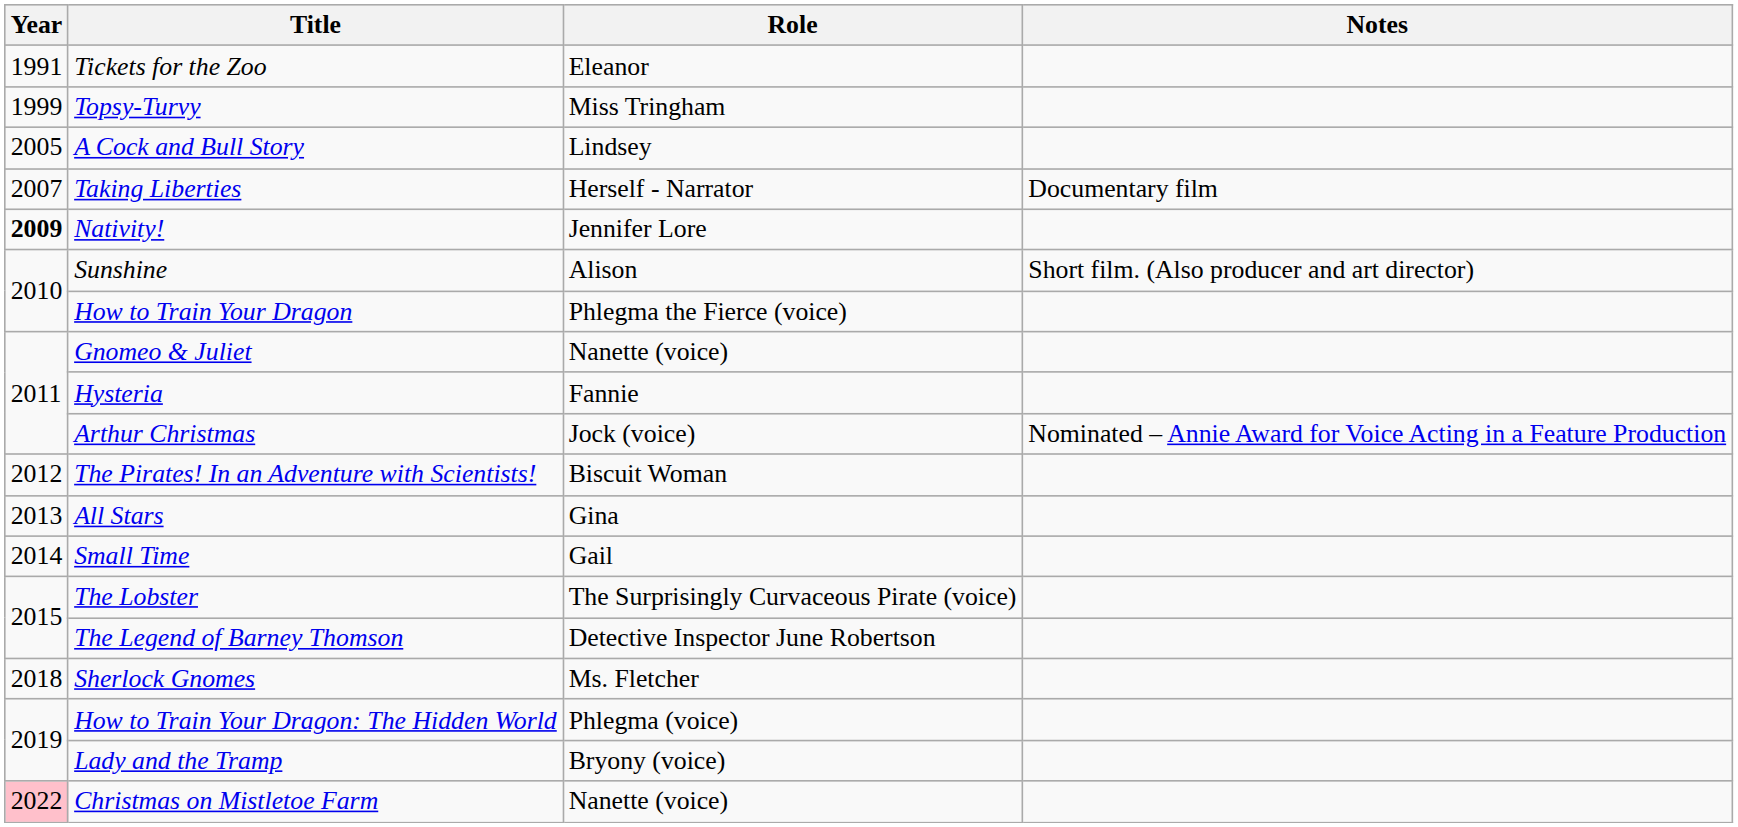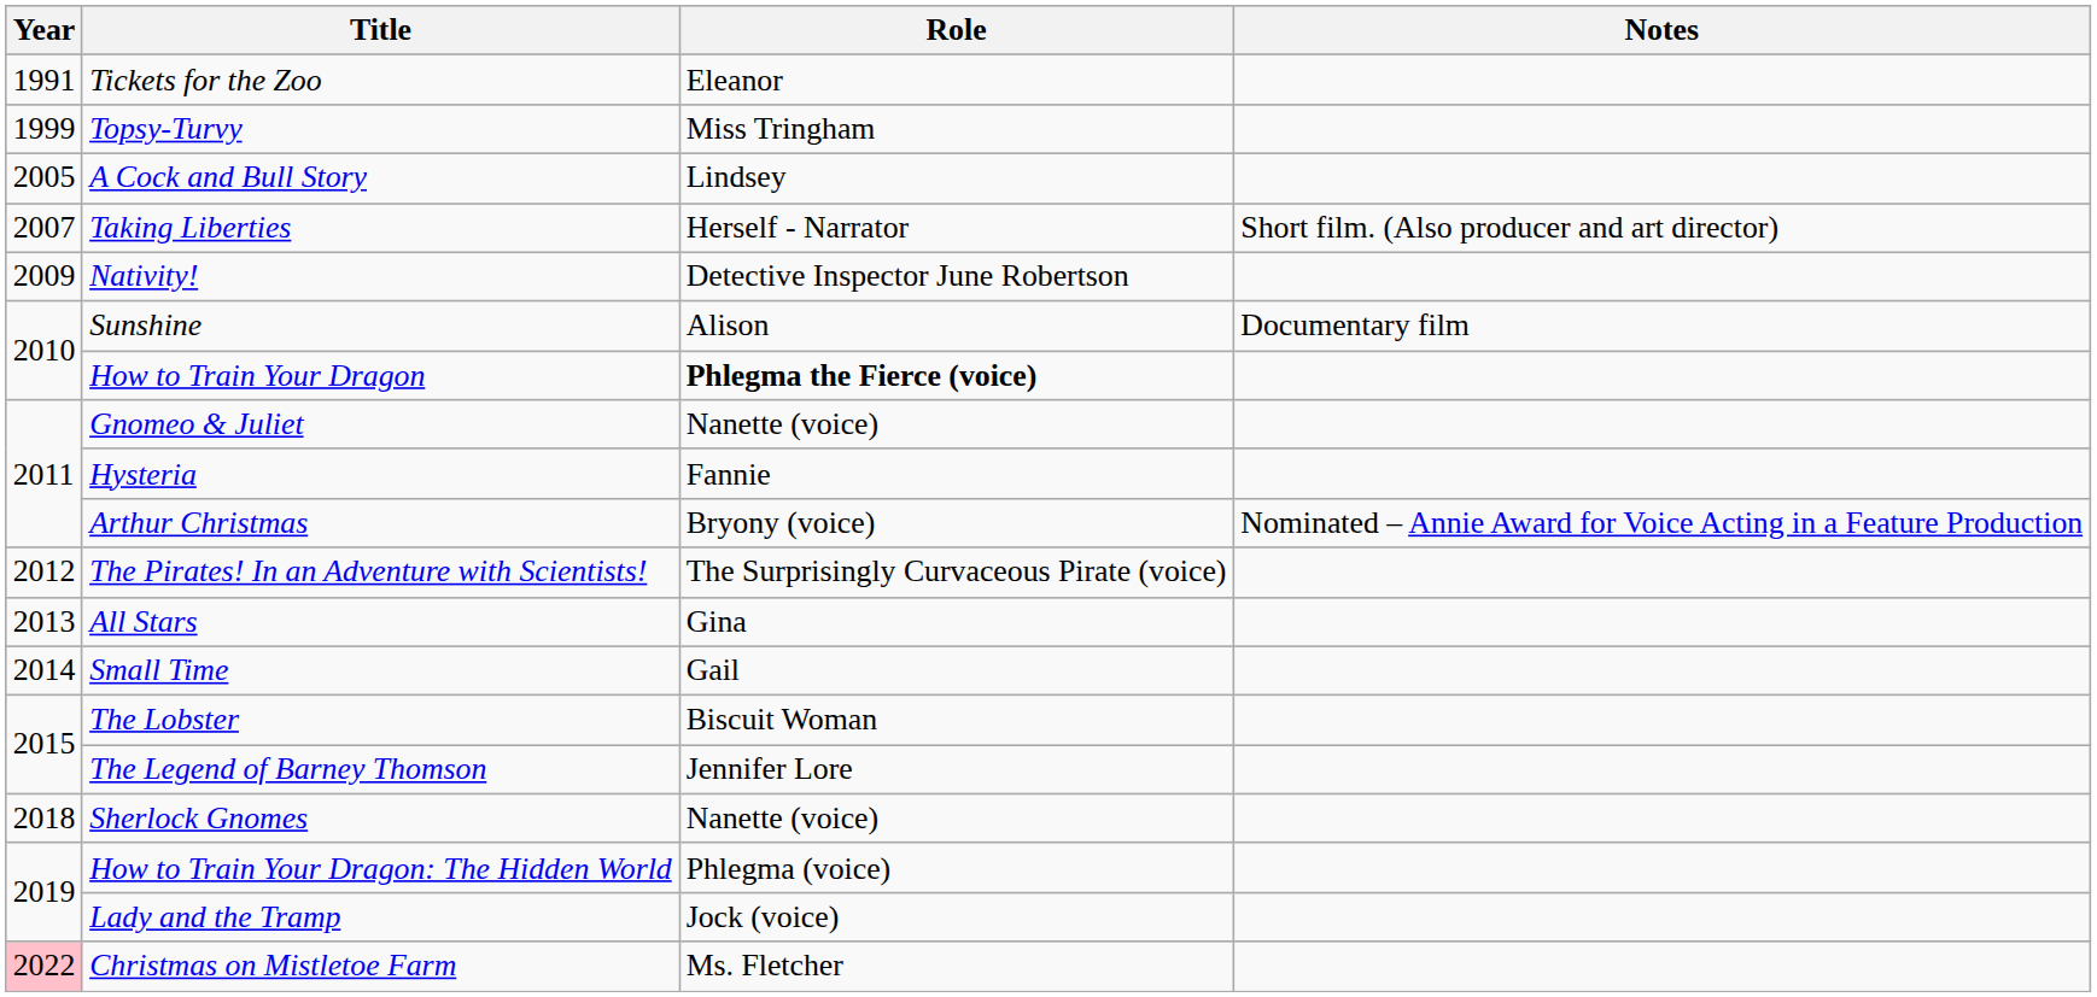Taking Liberties | Notes: Documentary film -> Short film. (Also producer and art director)
Nativity! | Year: bold -> normal
Nativity! | Role: Jennifer Lore -> Detective Inspector June Robertson
Sunshine | Notes: Short film. (Also producer and art director) -> Documentary film
How to Train Your Dragon | Role: normal -> bold
Arthur Christmas | Role: Jock (voice) -> Bryony (voice)
The Pirates! In an Adventure with Scientists! | Role: Biscuit Woman -> The Surprisingly Curvaceous Pirate (voice)
The Lobster | Role: The Surprisingly Curvaceous Pirate (voice) -> Biscuit Woman
The Legend of Barney Thomson | Role: Detective Inspector June Robertson -> Jennifer Lore
Sherlock Gnomes | Role: Ms. Fletcher -> Nanette (voice)
Lady and the Tramp | Role: Bryony (voice) -> Jock (voice)
Christmas on Mistletoe Farm | Role: Nanette (voice) -> Ms. Fletcher
